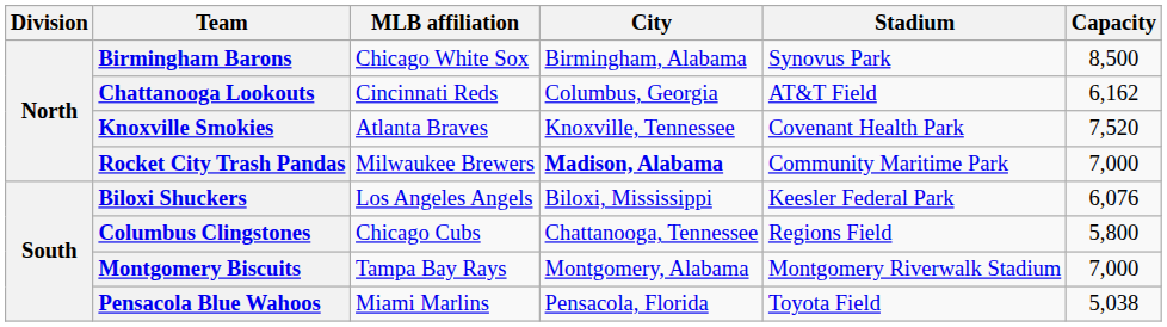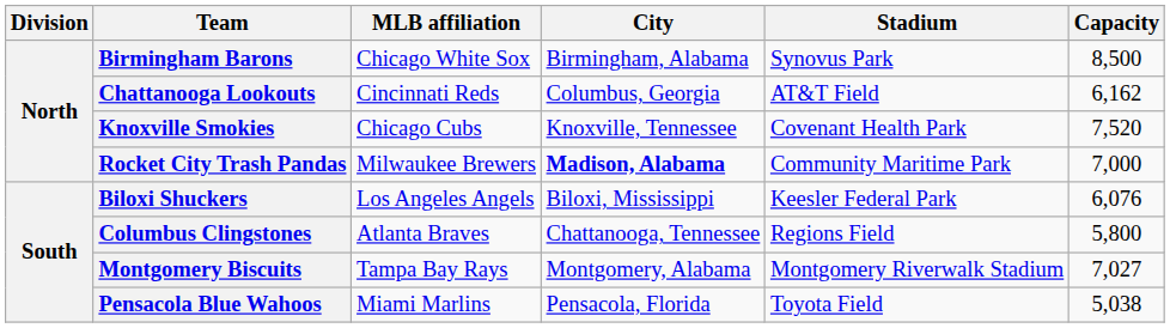Knoxville Smokies | MLB affiliation: Atlanta Braves -> Chicago Cubs
Columbus Clingstones | MLB affiliation: Chicago Cubs -> Atlanta Braves
Montgomery Biscuits | Capacity: 7,000 -> 7,027
